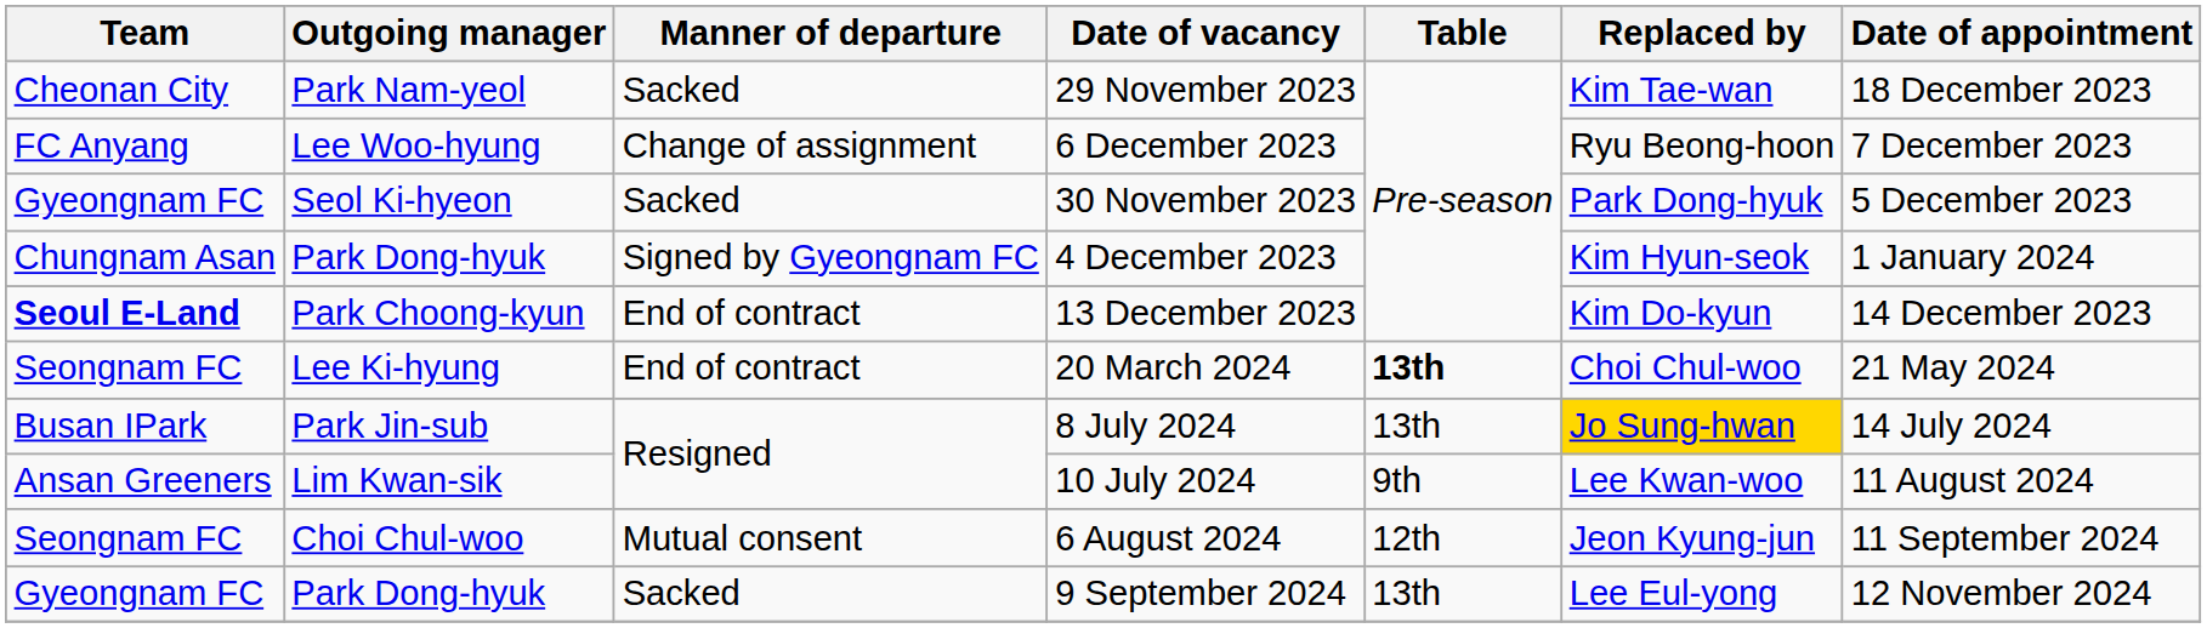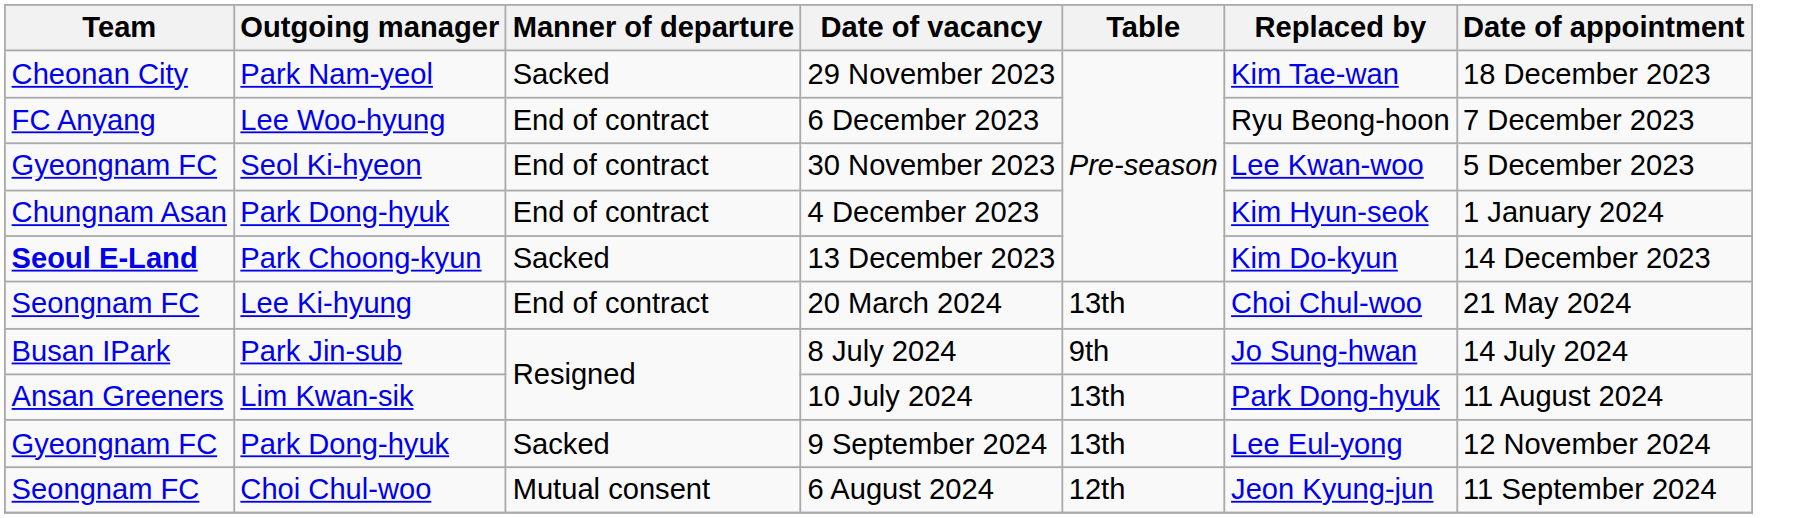6 December 2023 | Manner of departure: Change of assignment -> End of contract
30 November 2023 | Manner of departure: Sacked -> End of contract
30 November 2023 | Replaced by: Park Dong-hyuk -> Lee Kwan-woo
4 December 2023 | Manner of departure: Signed by Gyeongnam FC -> End of contract
13 December 2023 | Manner of departure: End of contract -> Sacked
20 March 2024 | Table: bold -> normal
8 July 2024 | Table: 13th -> 9th
8 July 2024 | Replaced by: gold background -> no background
10 July 2024 | Table: 9th -> 13th
10 July 2024 | Replaced by: Lee Kwan-woo -> Park Dong-hyuk
rows swapped: 6 August 2024 <-> 9 September 2024
